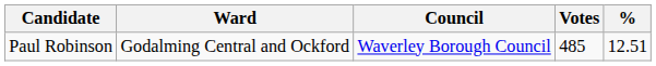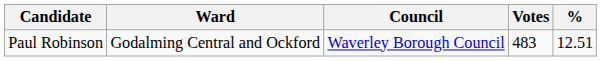Paul Robinson | Votes: 485 -> 483
